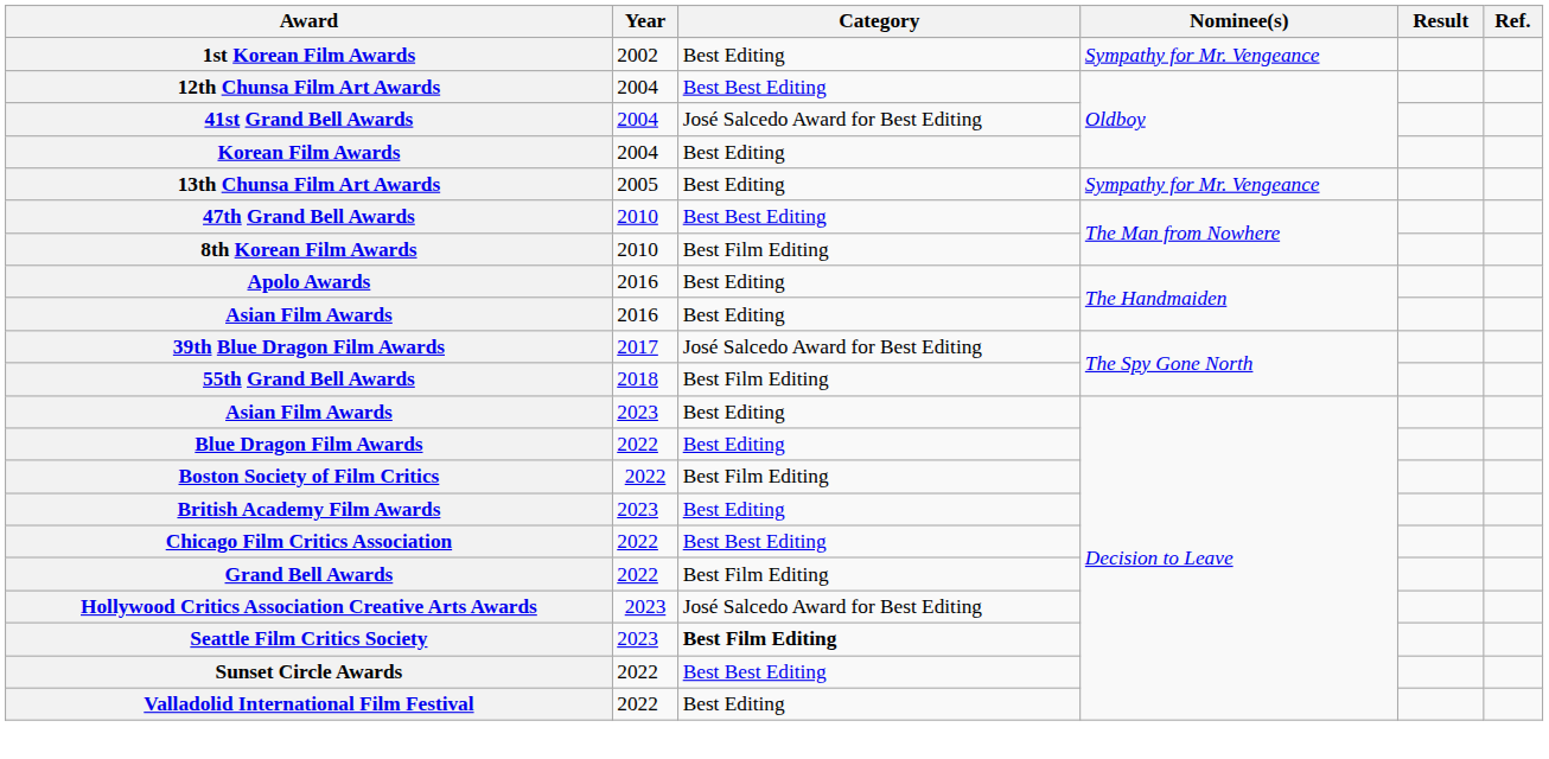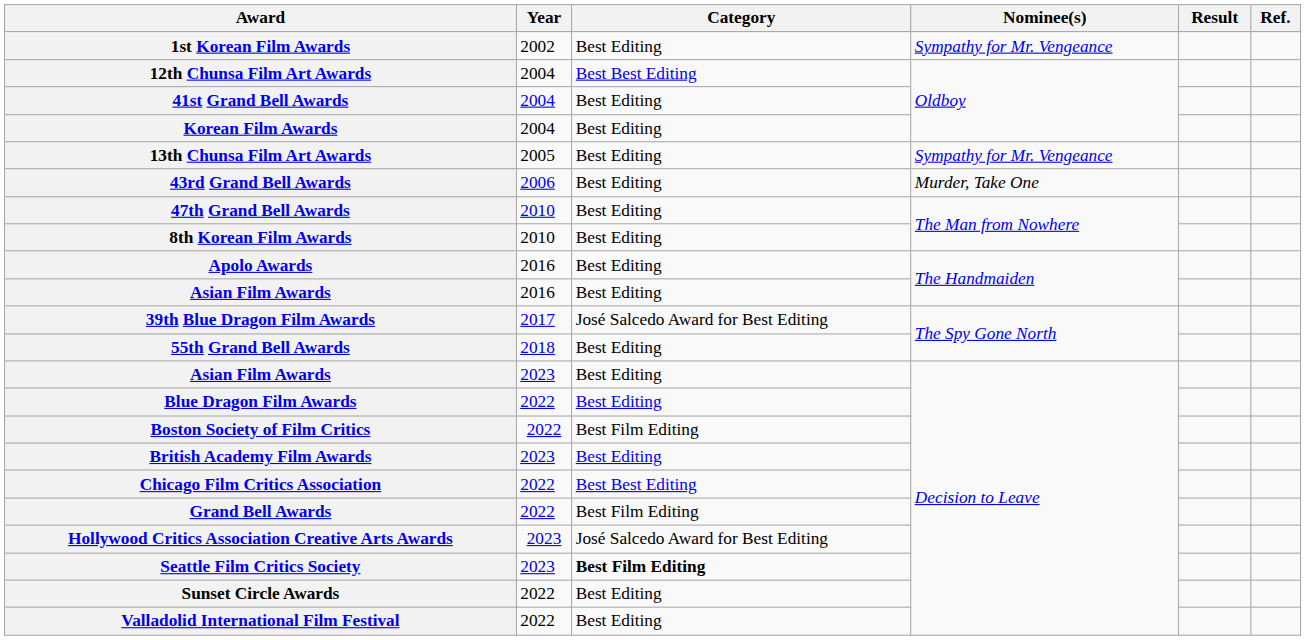41st Grand Bell Awards | Category: José Salcedo Award for Best Editing -> Best Editing
+ row: 43rd Grand Bell Awards | 2006 | Best Editing | Murder, Take One
47th Grand Bell Awards | Category: Best Best Editing -> Best Editing
8th Korean Film Awards | Category: Best Film Editing -> Best Editing
55th Grand Bell Awards | Category: Best Film Editing -> Best Editing
Sunset Circle Awards | Category: Best Best Editing -> Best Editing
